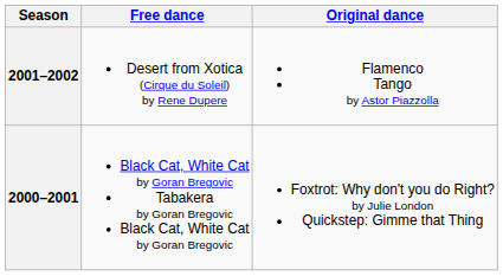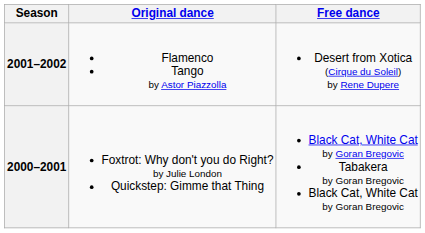columns swapped: Original dance <-> Free dance
